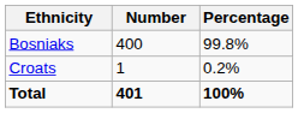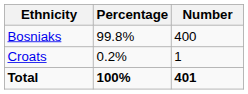columns swapped: Number <-> Percentage
